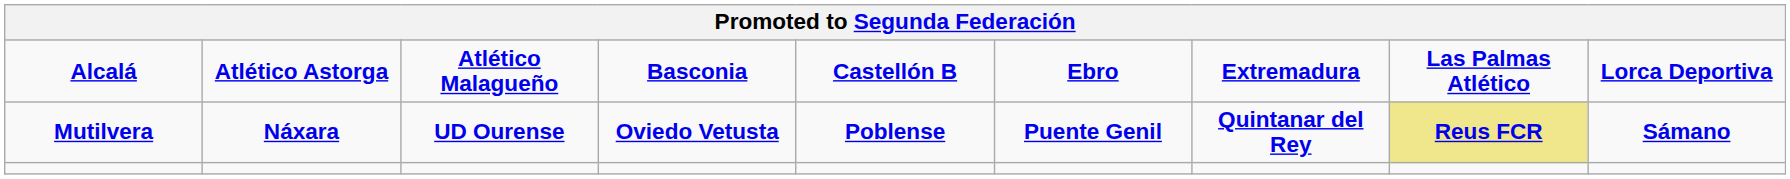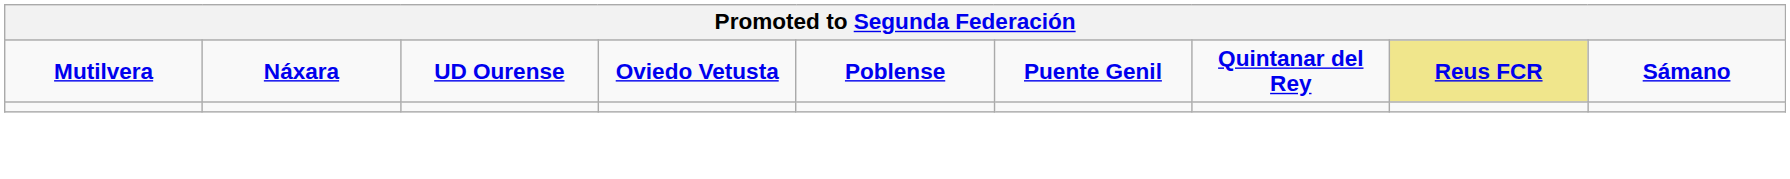- row: Alcalá | Atlético Astorga | Atlético Malagueño | Basconia | Castellón B | Ebro | Extremadura | Las Palmas Atlético | Lorca Deportiva
